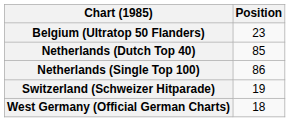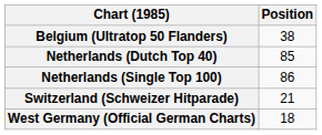Belgium (Ultratop 50 Flanders) | Position: 23 -> 38
Switzerland (Schweizer Hitparade) | Position: 19 -> 21
